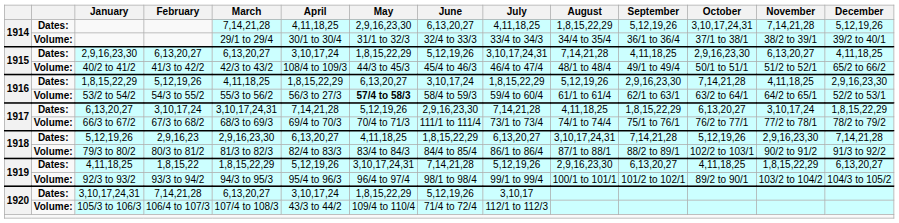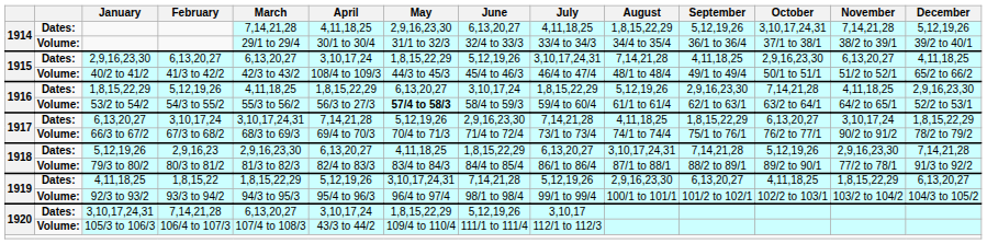66/3 to 67/2 | June: 111/1 to 111/4 -> 71/4 to 72/4
66/3 to 67/2 | November: 77/2 to 78/1 -> 90/2 to 91/2
79/3 to 80/2 | October: 102/2 to 103/1 -> 89/2 to 90/1
79/3 to 80/2 | November: 90/2 to 91/2 -> 77/2 to 78/1
92/3 to 93/2 | October: 89/2 to 90/1 -> 102/2 to 103/1
105/3 to 106/3 | June: 71/4 to 72/4 -> 111/1 to 111/4
